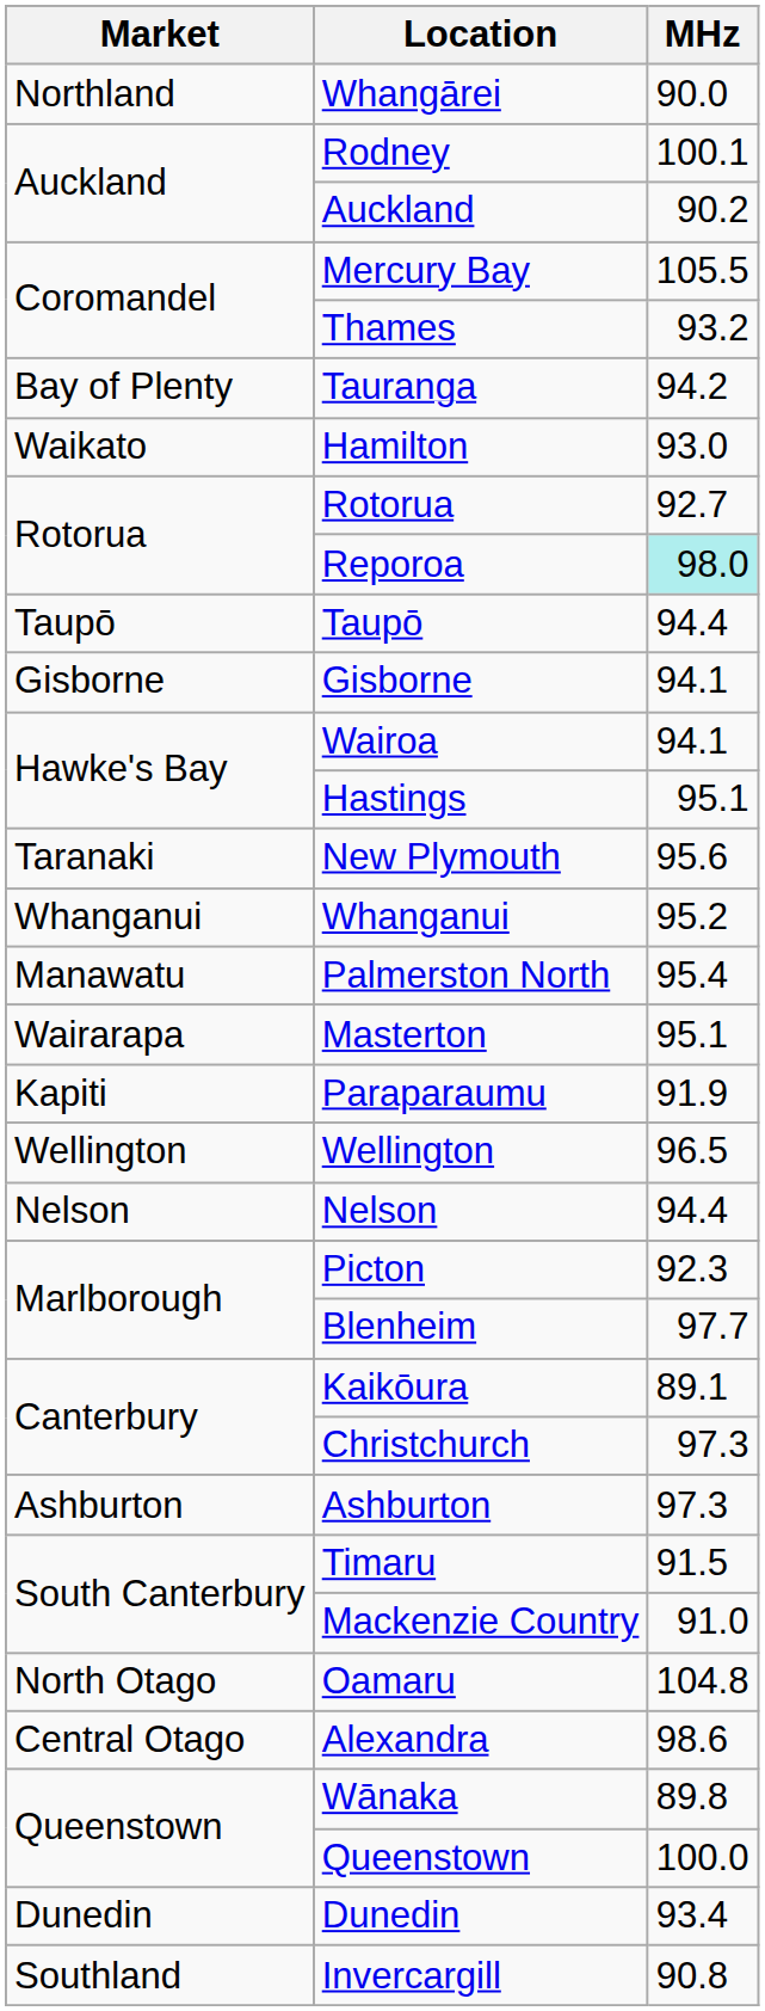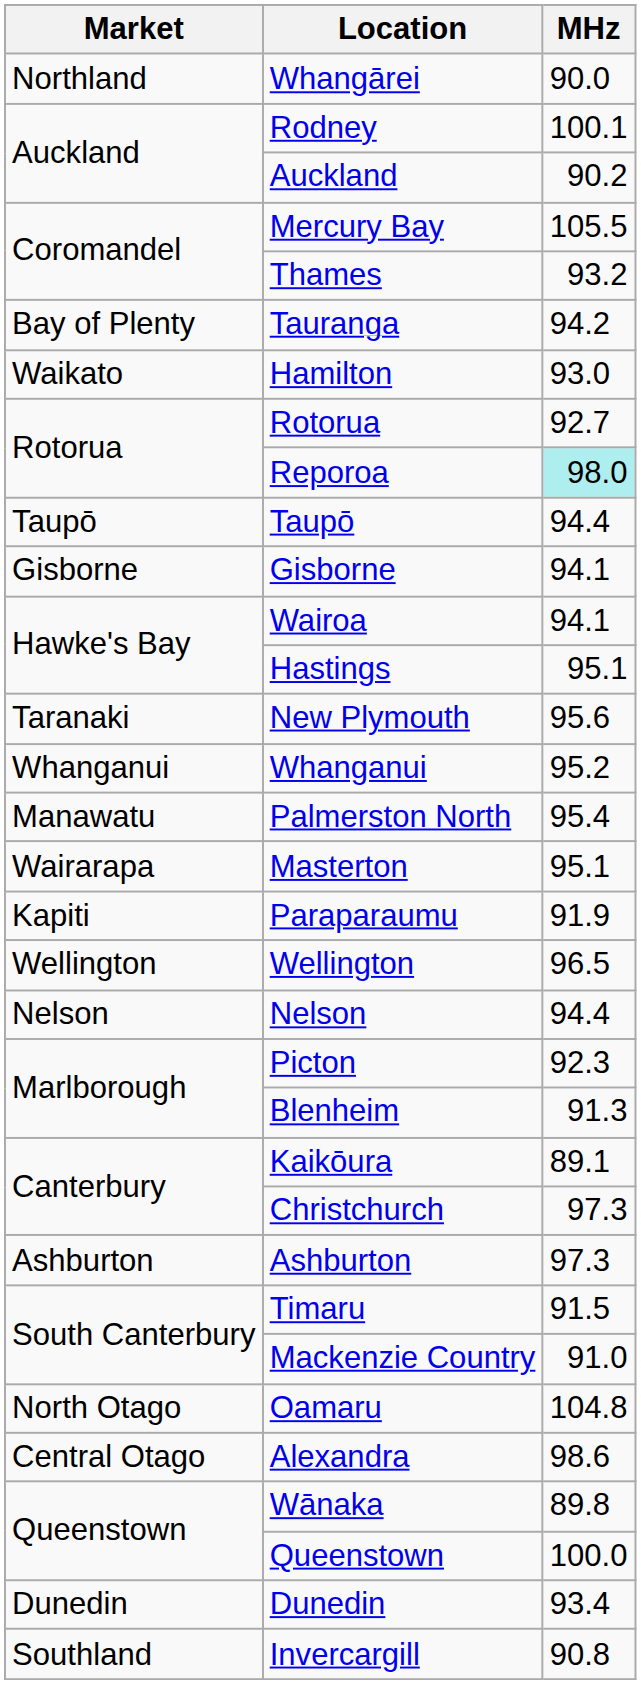Blenheim | MHz: 97.7 -> 91.3
